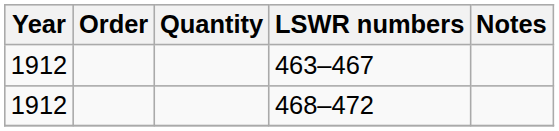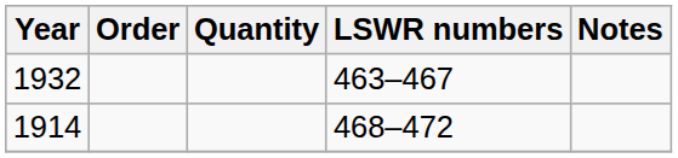463–467 | Year: 1912 -> 1932
468–472 | Year: 1912 -> 1914
